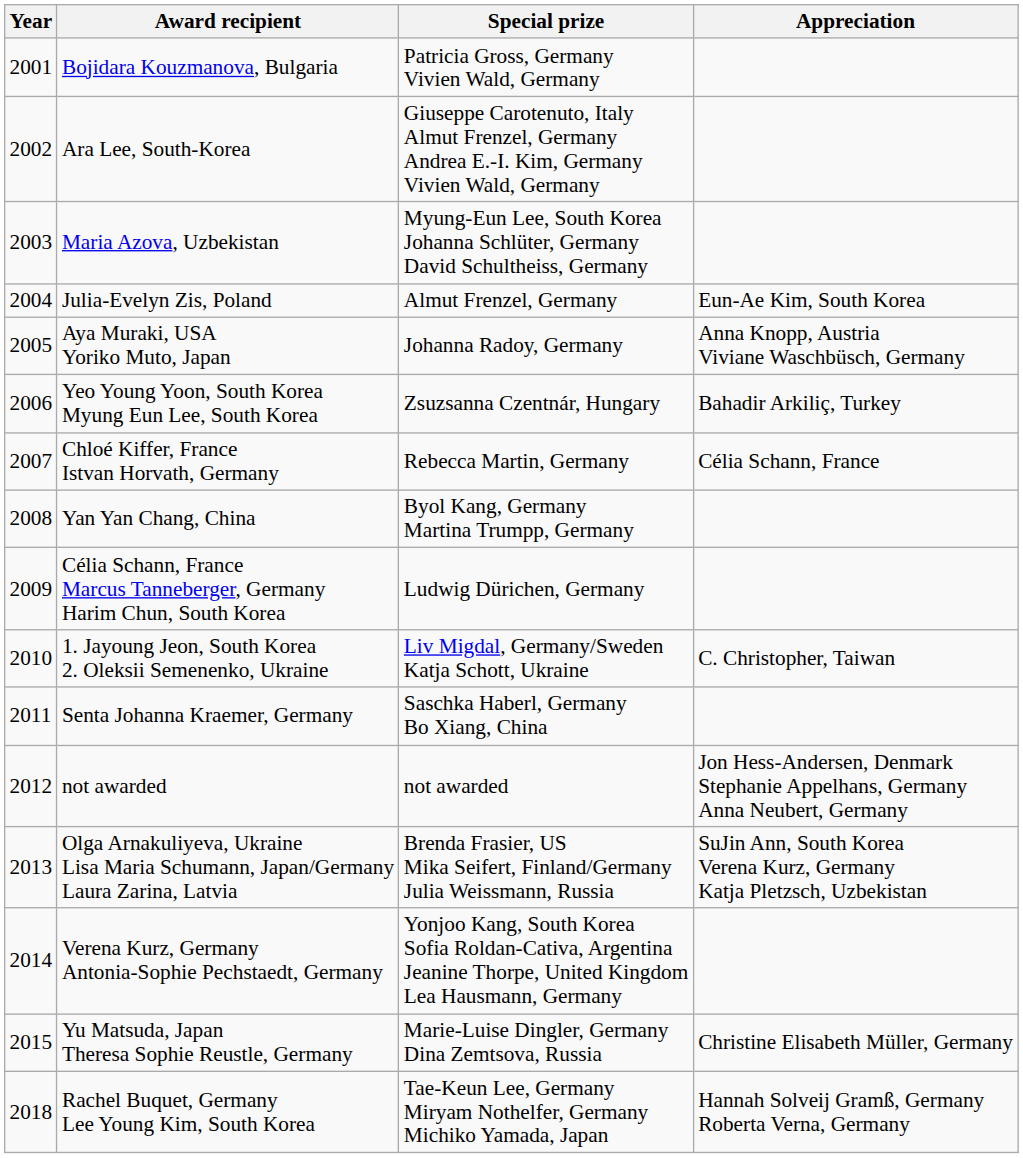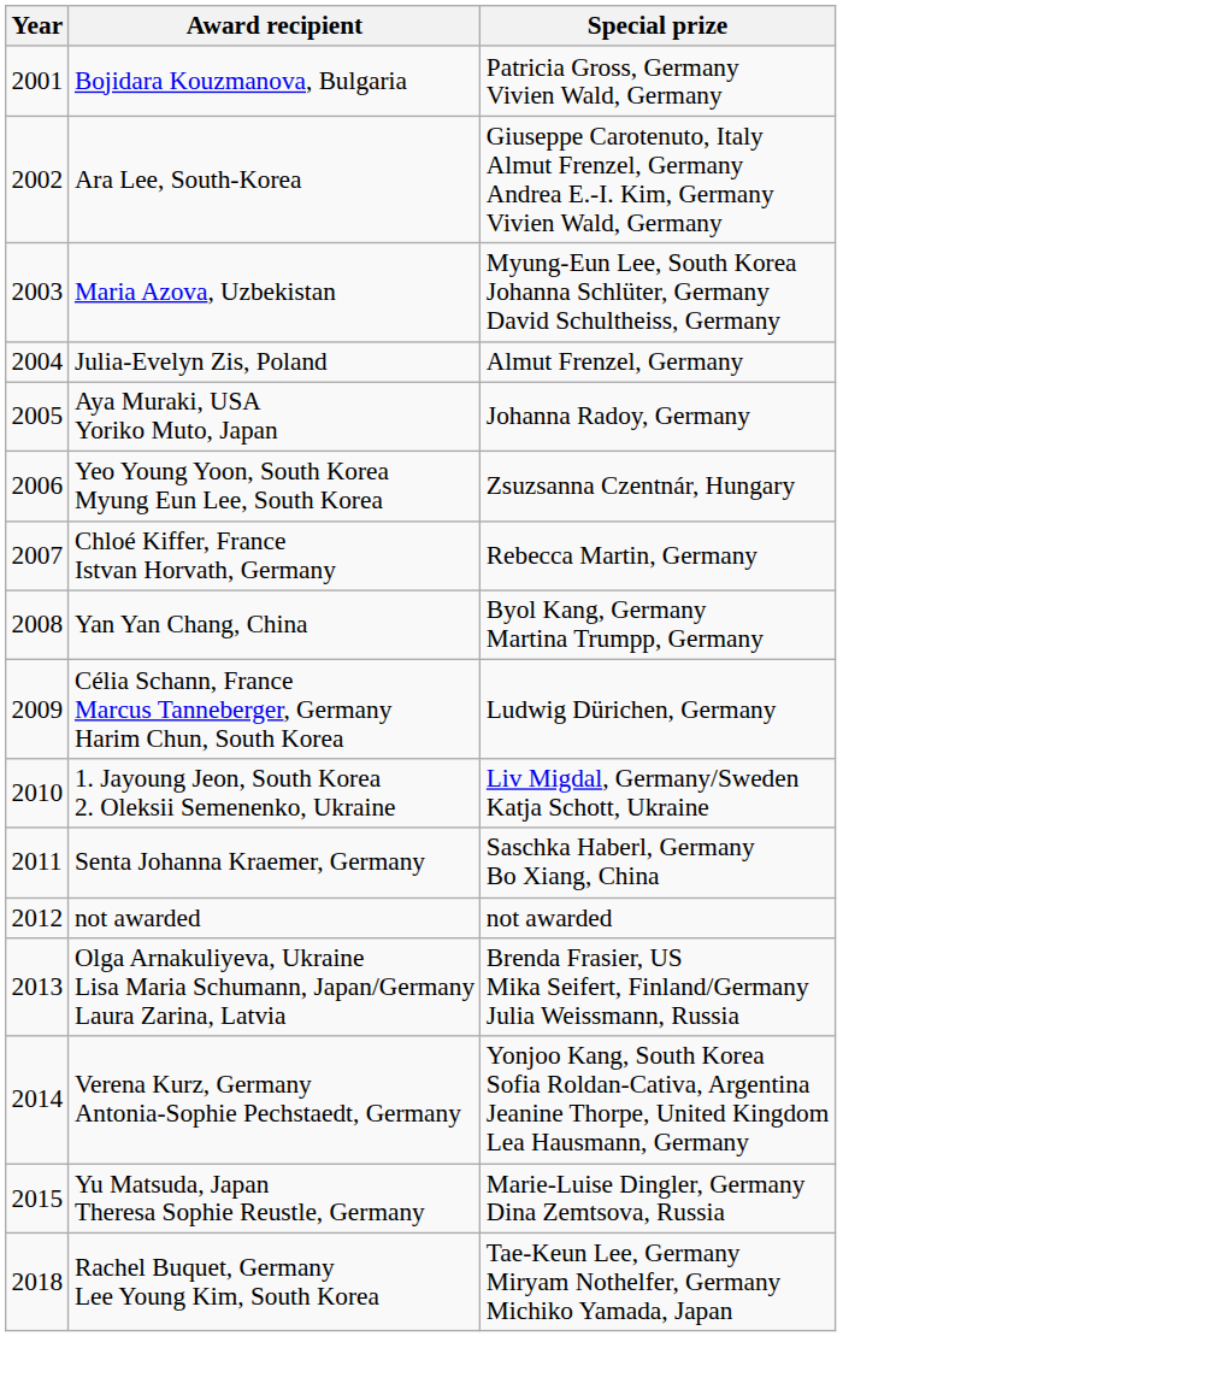- column: Appreciation | Eun-Ae Kim, South Korea | Anna Knopp, Austria Viviane Waschbüsch, Germany | Bahadir Arkiliç, Turkey | Célia Schann, France | C. Christopher, Taiwan | Jon Hess-Andersen, Denmark Stephanie Appelhans, Germany Anna Neubert, Germany | SuJin Ann, South Korea Verena Kurz, Germany Katja Pletzsch, Uzbekistan | Christine Elisabeth Müller, Germany | Hannah Solveij Gramß, Germany Roberta Verna, Germany
